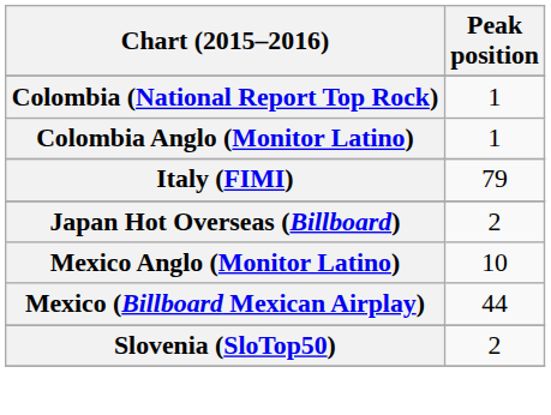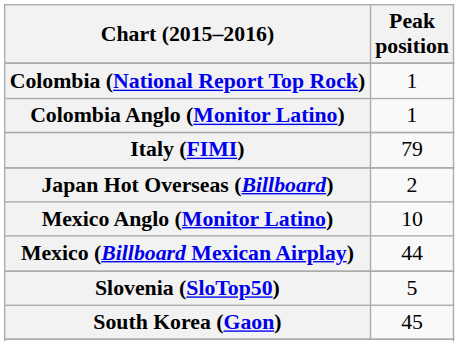Slovenia (SloTop50) | Peak position: 2 -> 5
+ row: South Korea (Gaon) | 45
